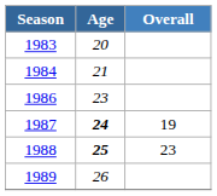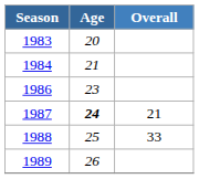1987 | Overall: 19 -> 21
1988 | Age: bold -> normal
1988 | Overall: 23 -> 33
